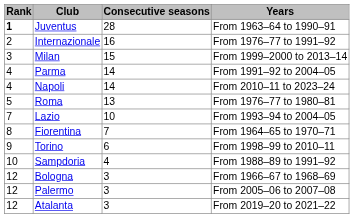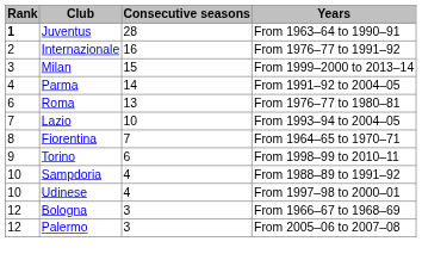- row: 4 | Napoli | 14 | From 2010–11 to 2023–24
Roma | Rank: 5 -> 6
+ row: 10 | Udinese | 4 | From 1997–98 to 2000–01
- row: 12 | Atalanta | 3 | From 2019–20 to 2021–22
